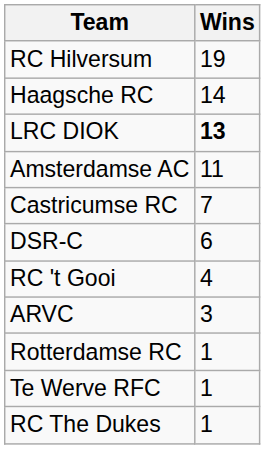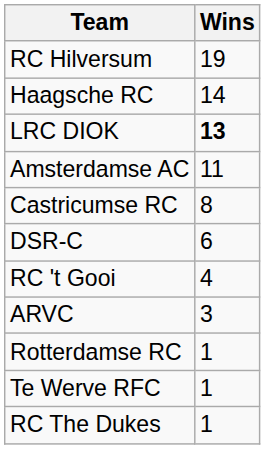Castricumse RC | Wins: 7 -> 8
